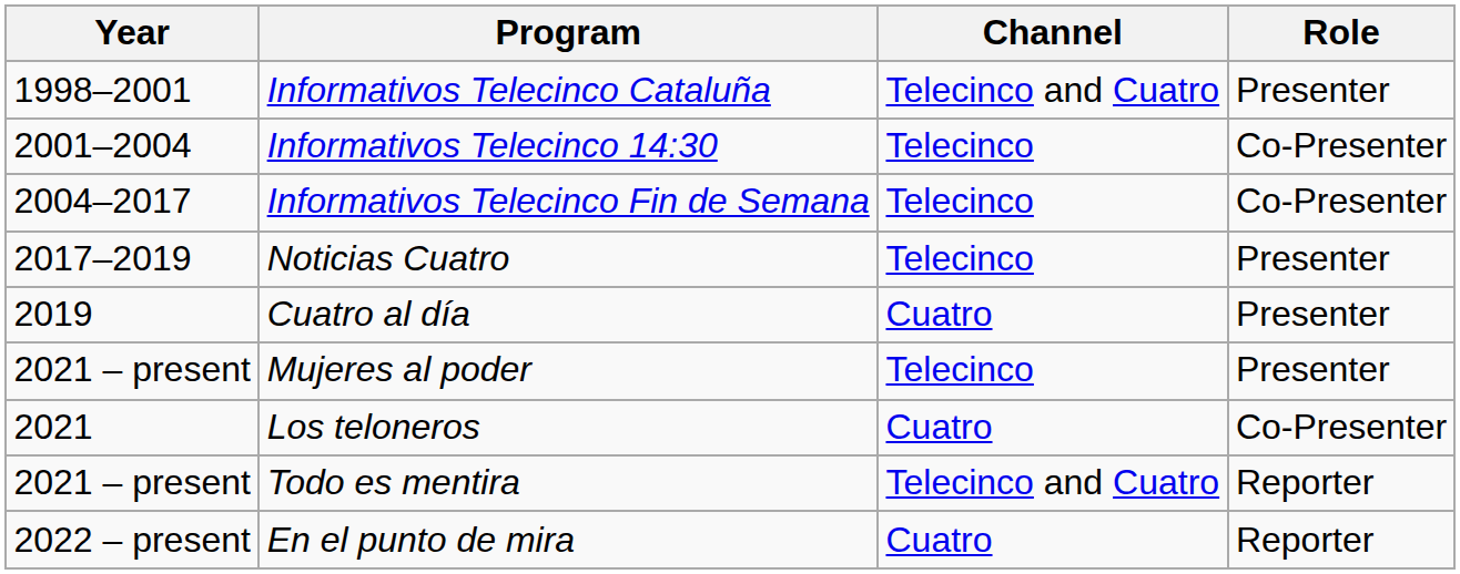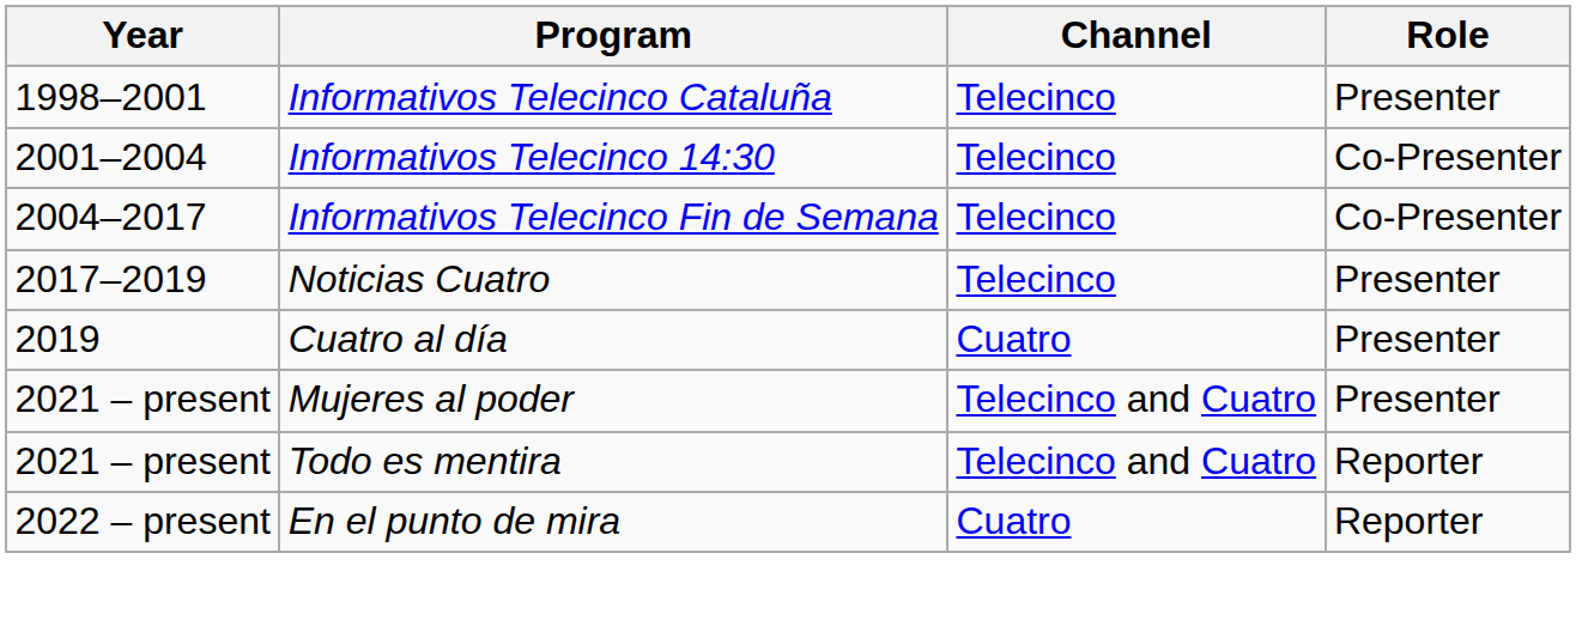Informativos Telecinco Cataluña | Channel: Telecinco and Cuatro -> Telecinco
Mujeres al poder | Channel: Telecinco -> Telecinco and Cuatro
- row: 2021 | Los teloneros | Cuatro | Co-Presenter
